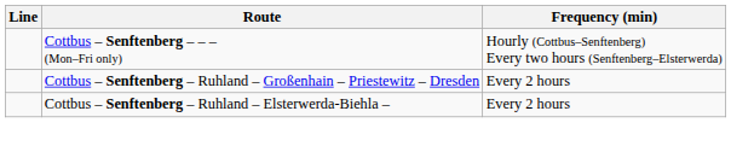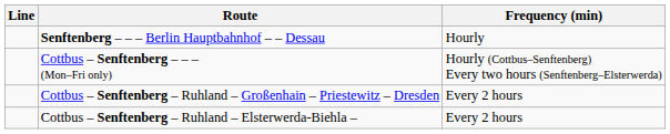+ row: Senftenberg – – – Berlin Hauptbahnhof – – Dessau | Hourly
